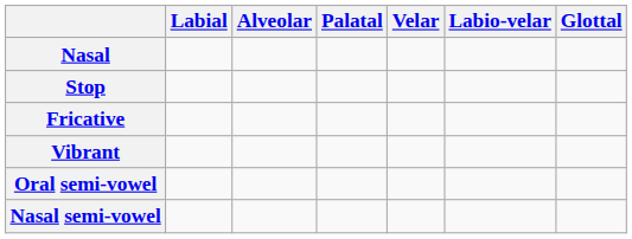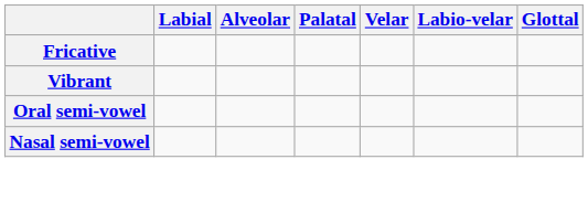- row: Nasal
- row: Stop
